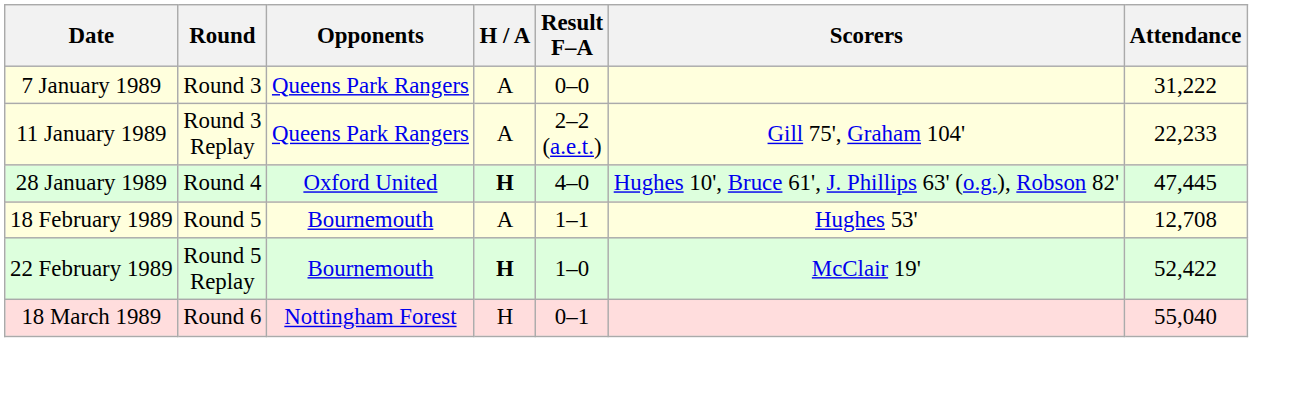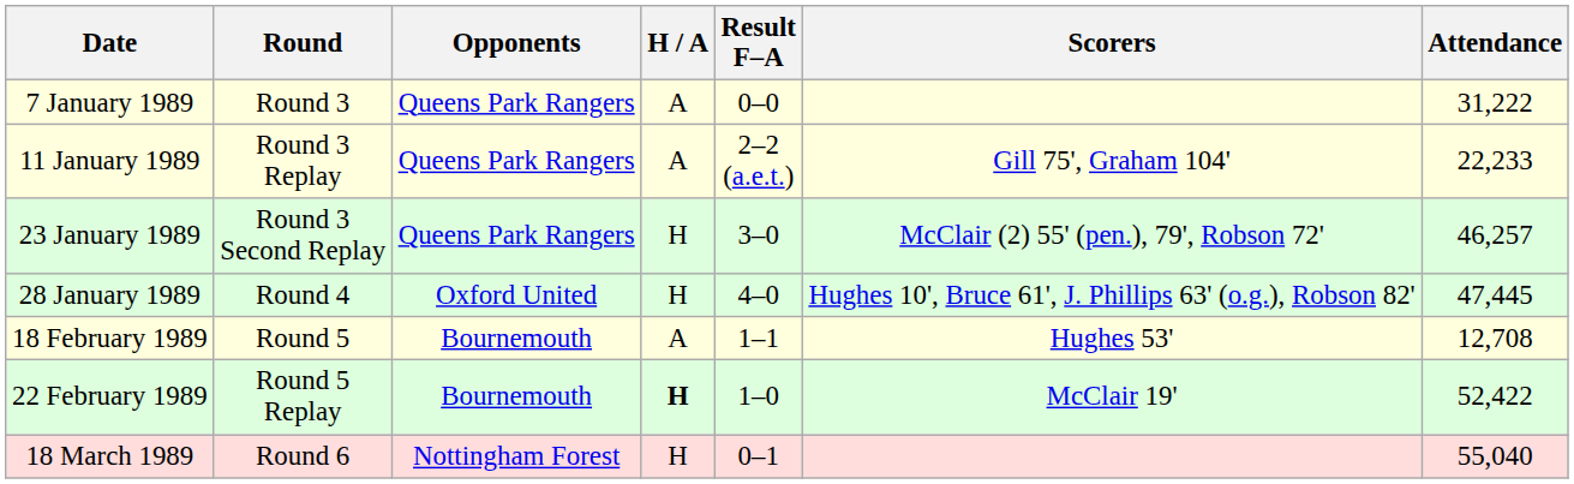+ row: 23 January 1989 | Round 3 Second Replay | Queens Park Rangers | H | 3–0 | McClair (2) 55' (pen.), 79', Robson 72' | 46,257
28 January 1989 | H / A: bold -> normal
